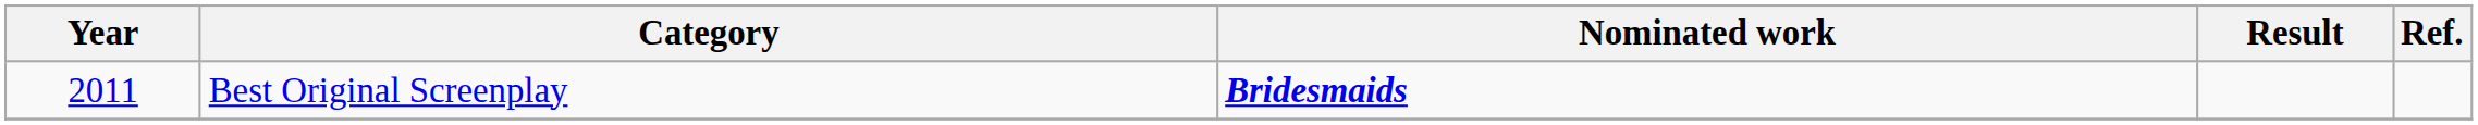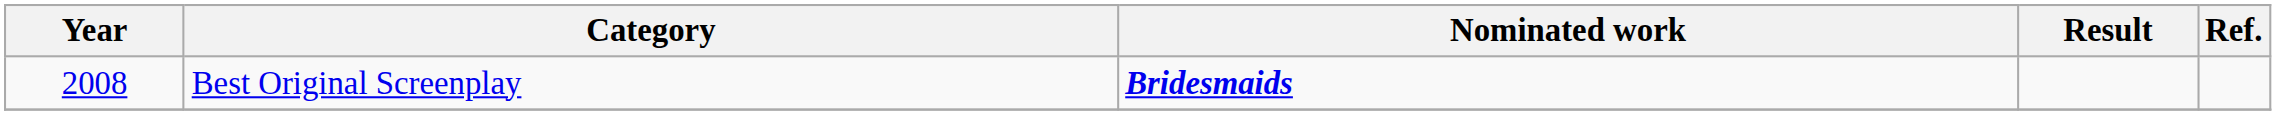Best Original Screenplay | Year: 2011 -> 2008
